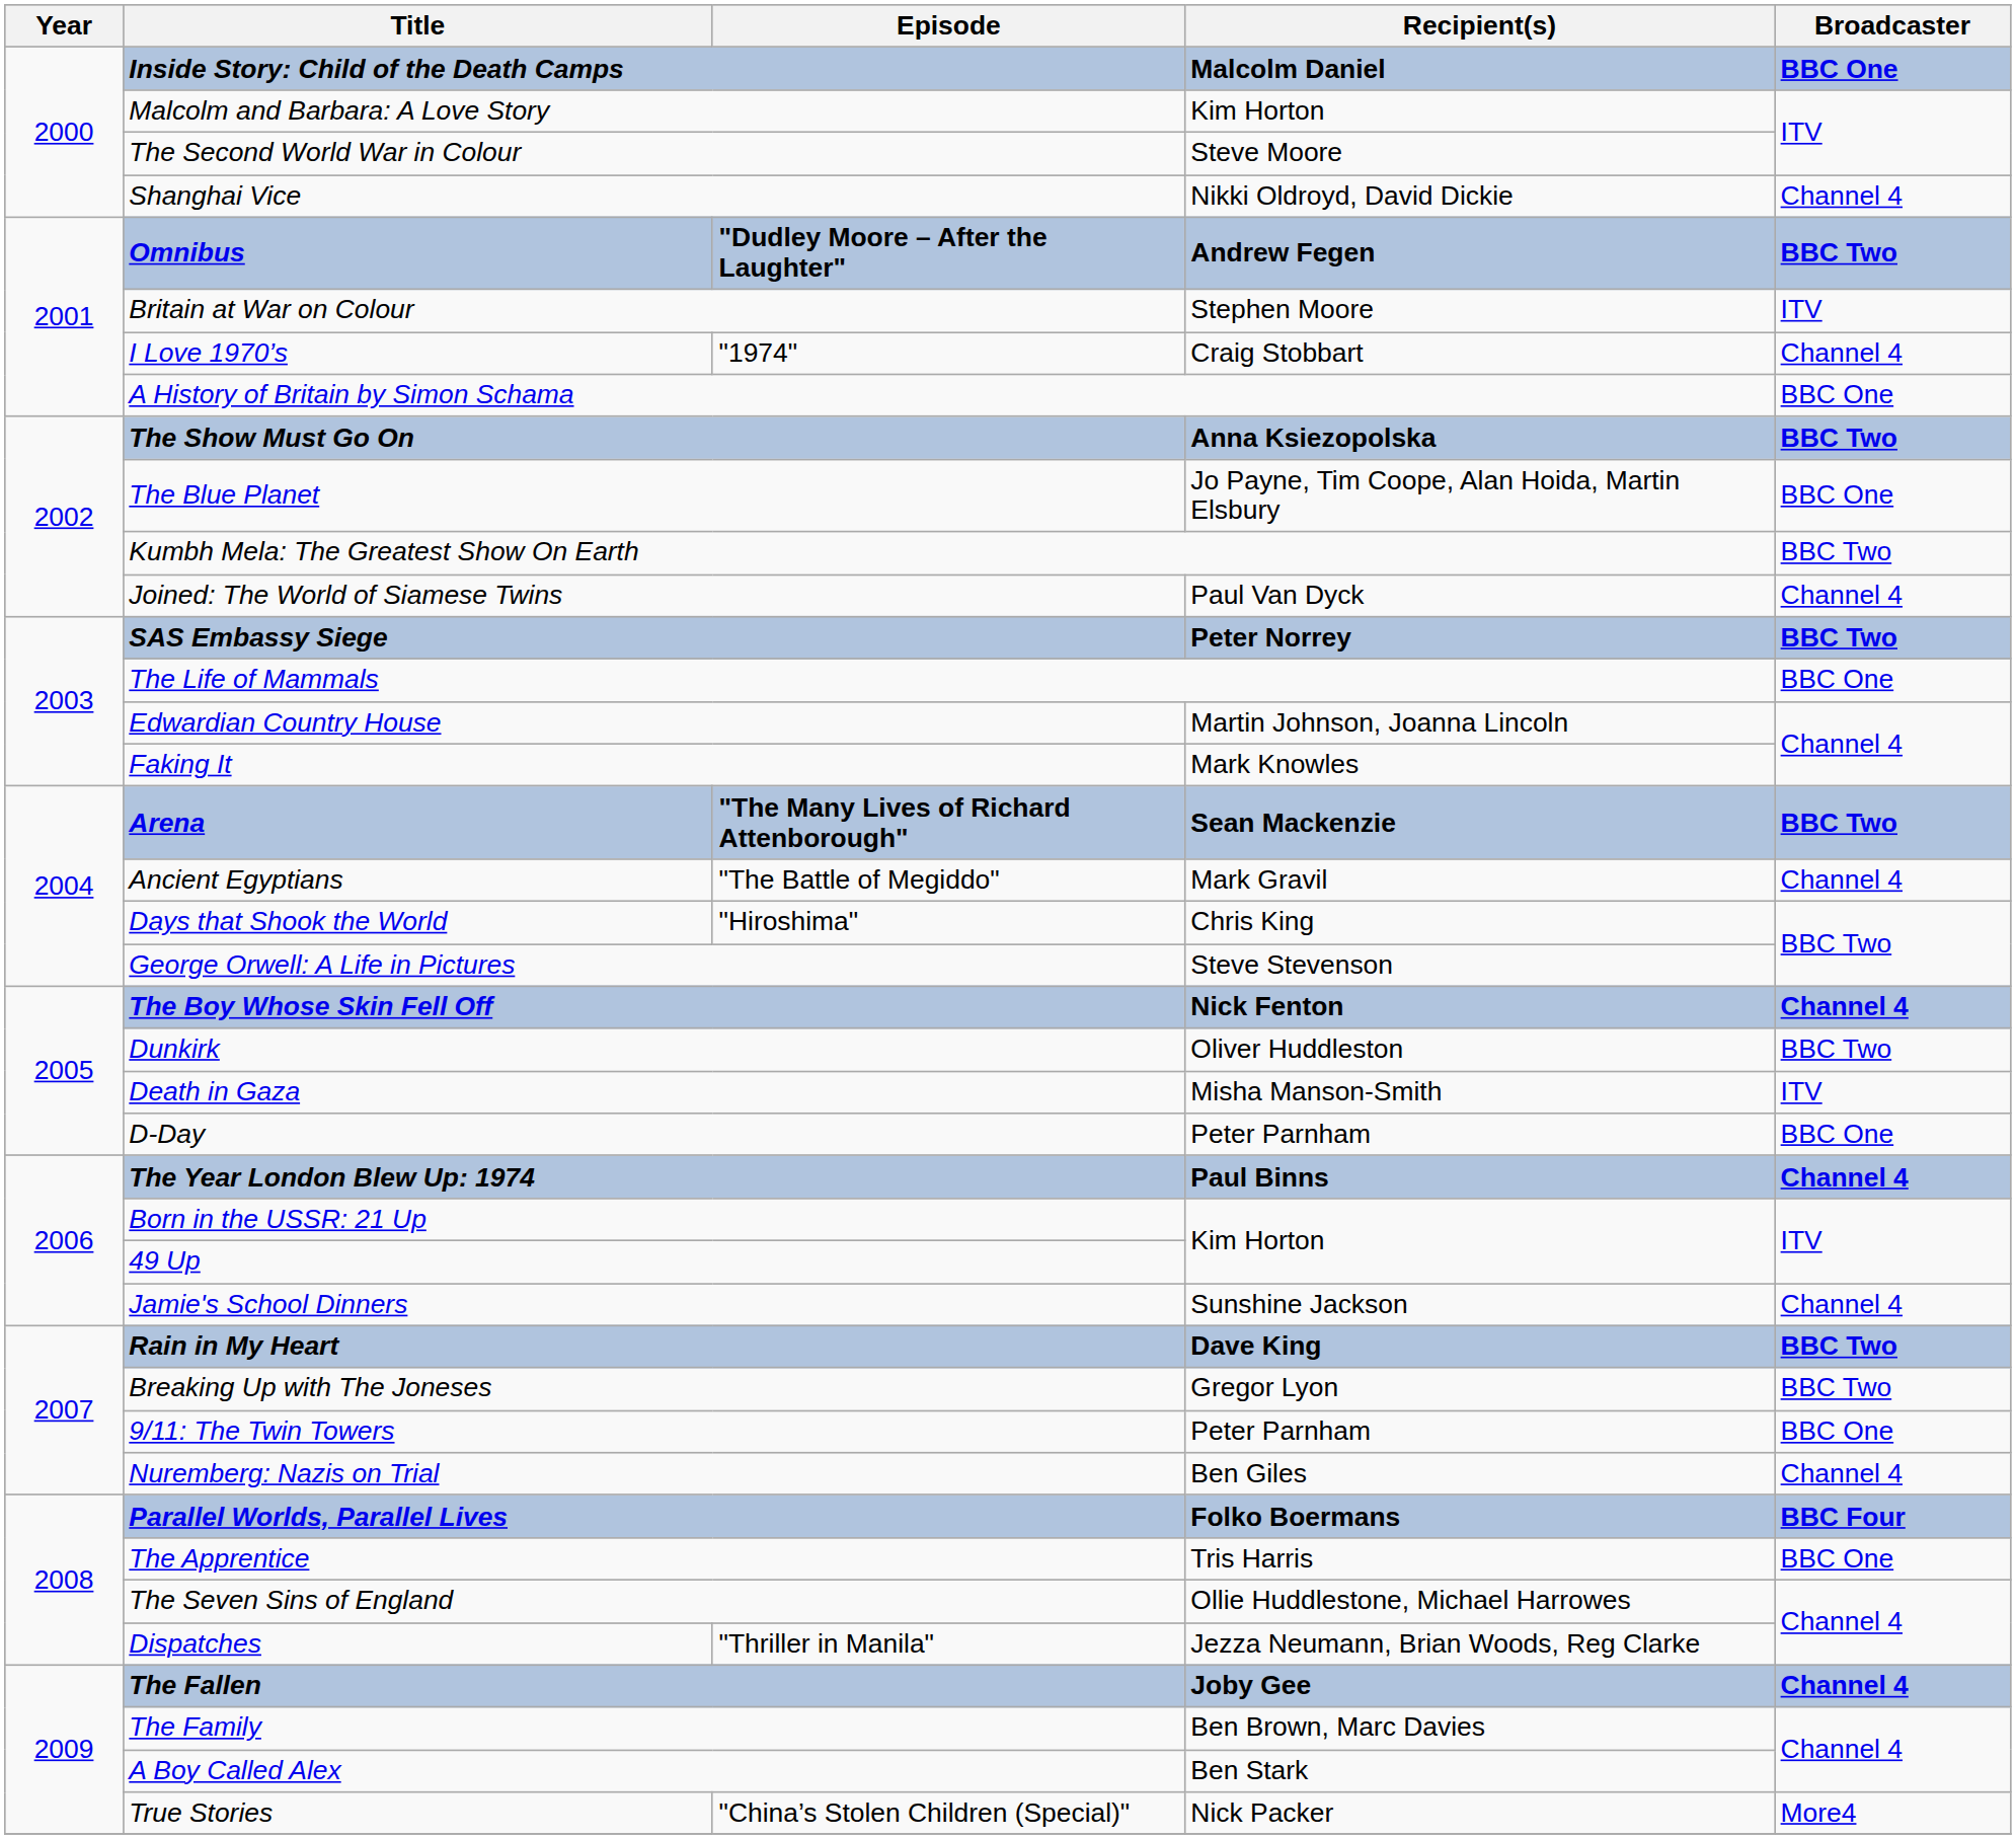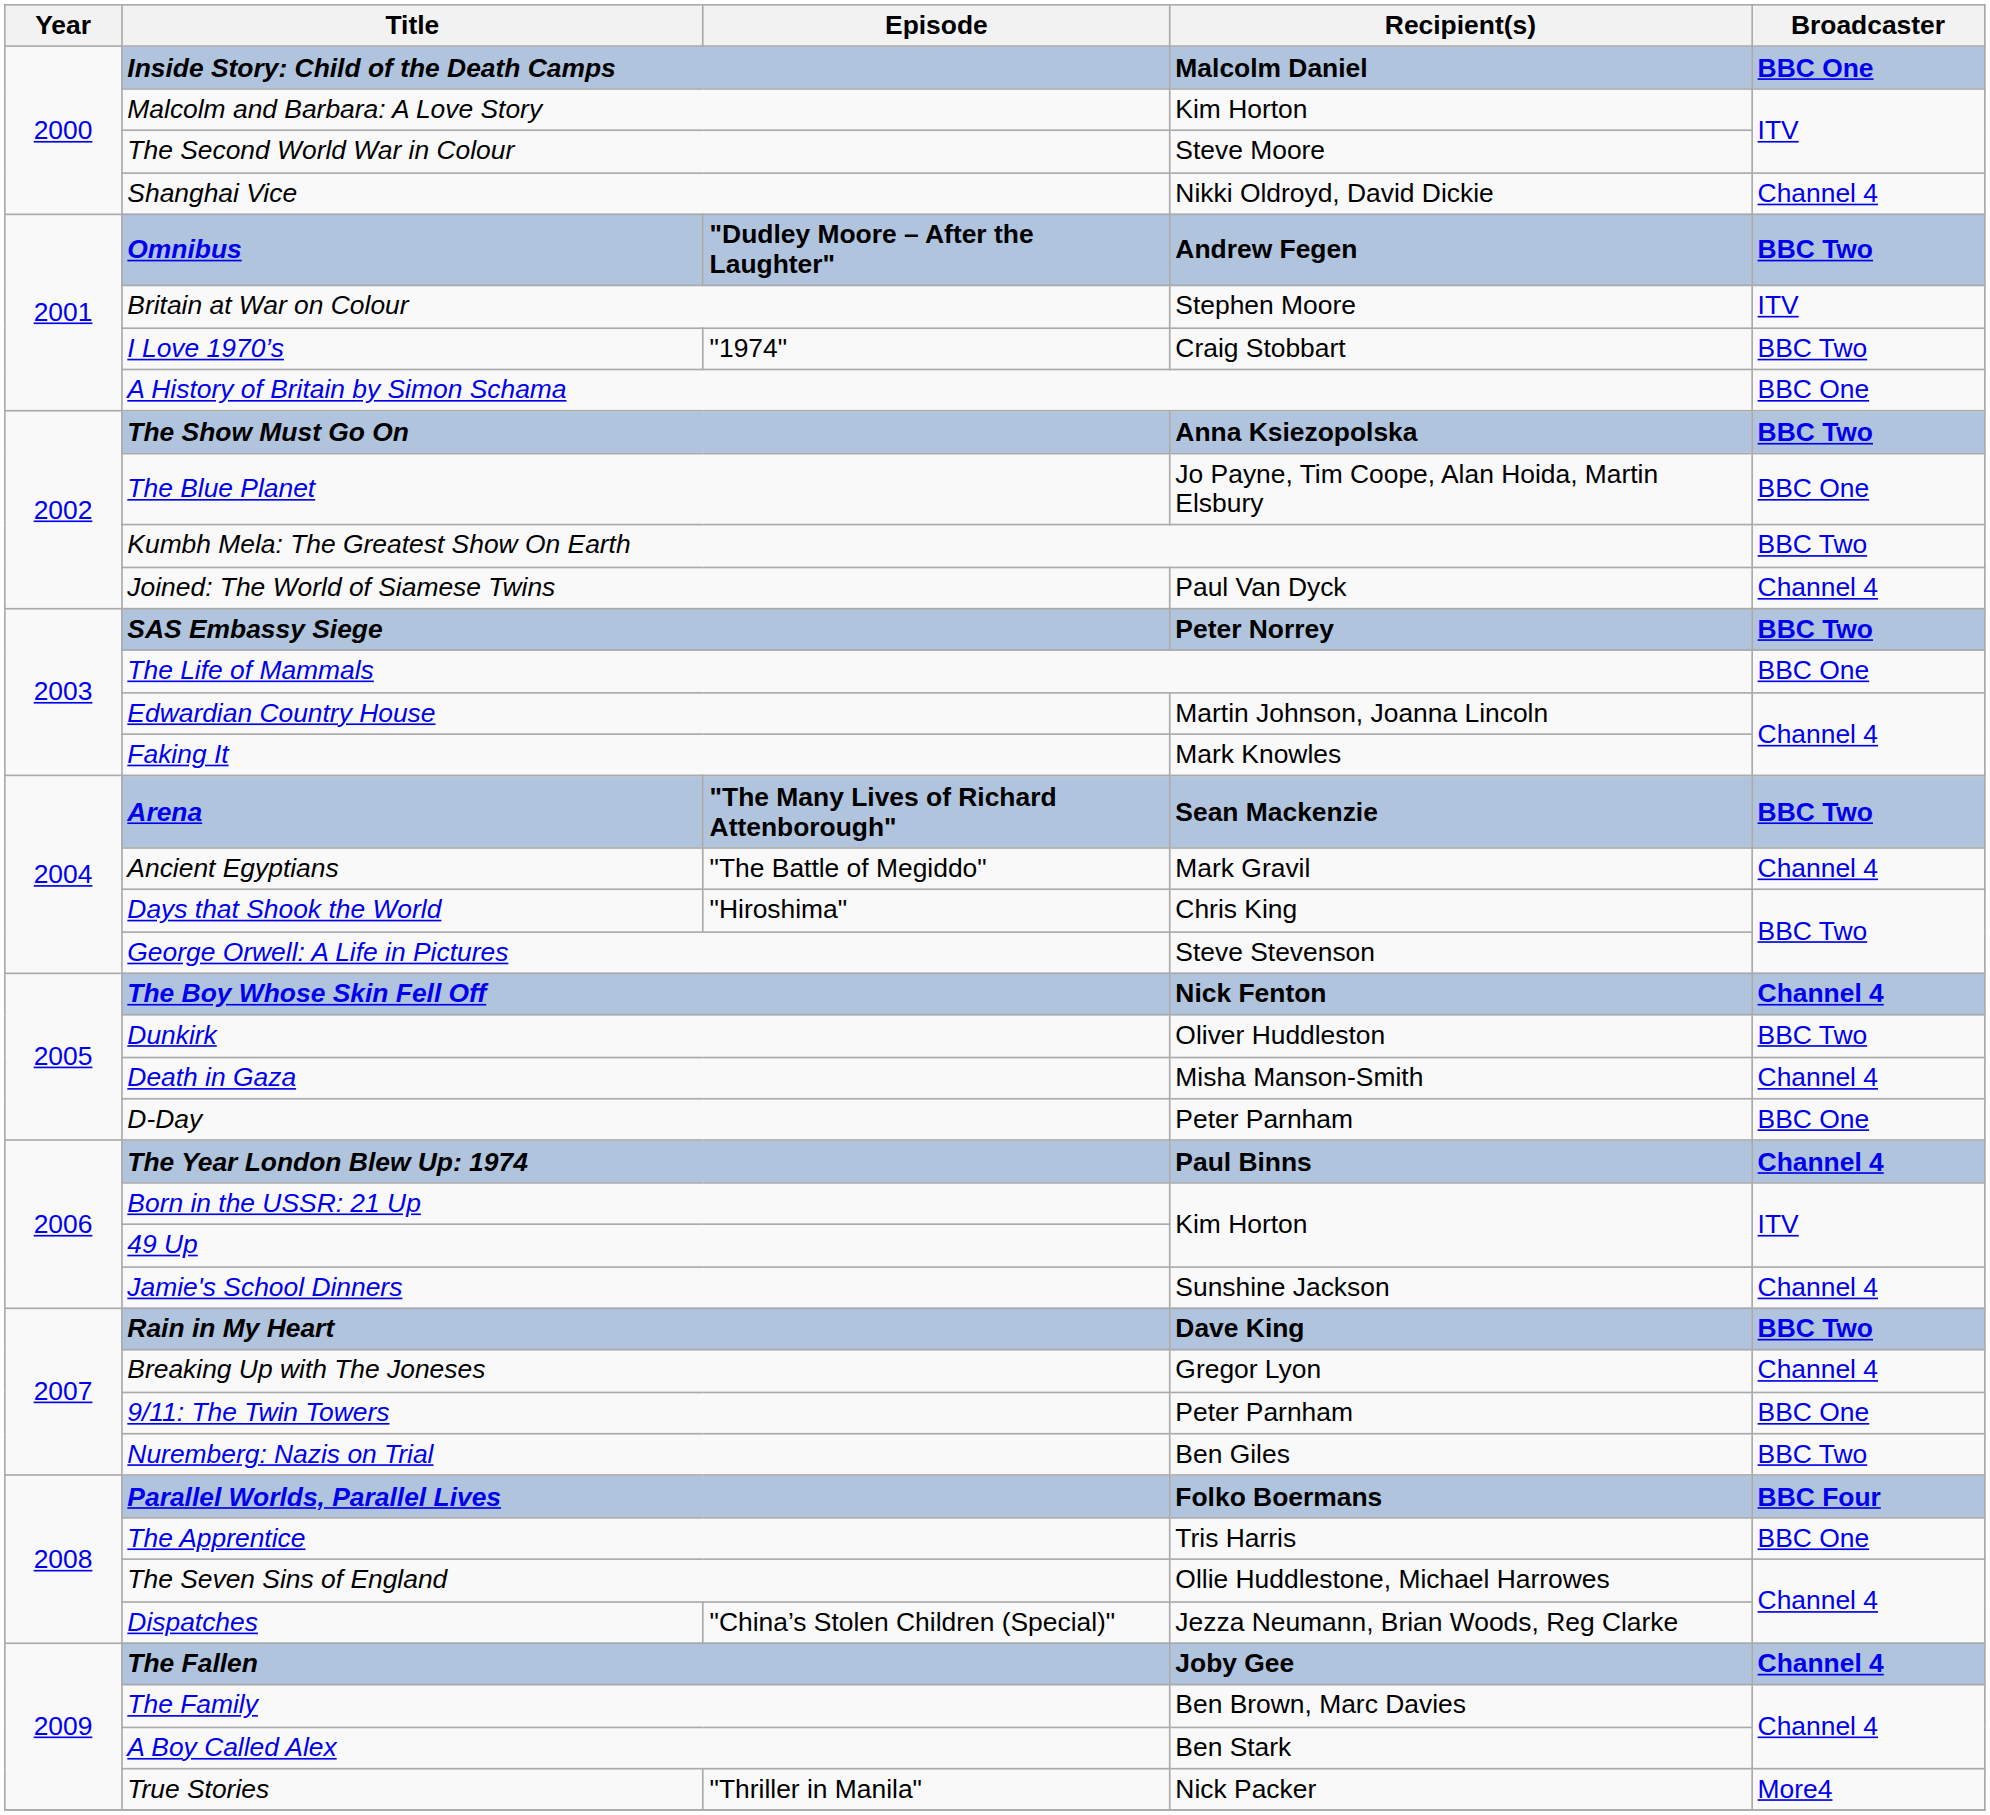I Love 1970’s | Broadcaster: Channel 4 -> BBC Two
Death in Gaza | Broadcaster: ITV -> Channel 4
Breaking Up with The Joneses | Broadcaster: BBC Two -> Channel 4
Nuremberg: Nazis on Trial | Broadcaster: Channel 4 -> BBC Two
Dispatches | Episode: "Thriller in Manila" -> "China’s Stolen Children (Special)"
True Stories | Episode: "China’s Stolen Children (Special)" -> "Thriller in Manila"
